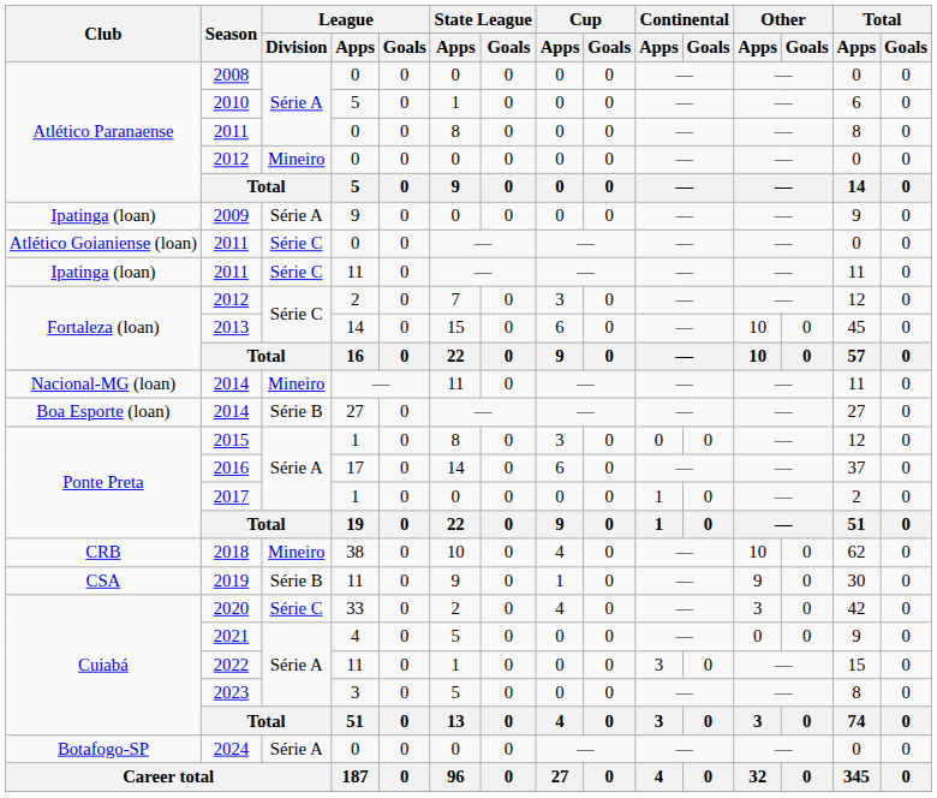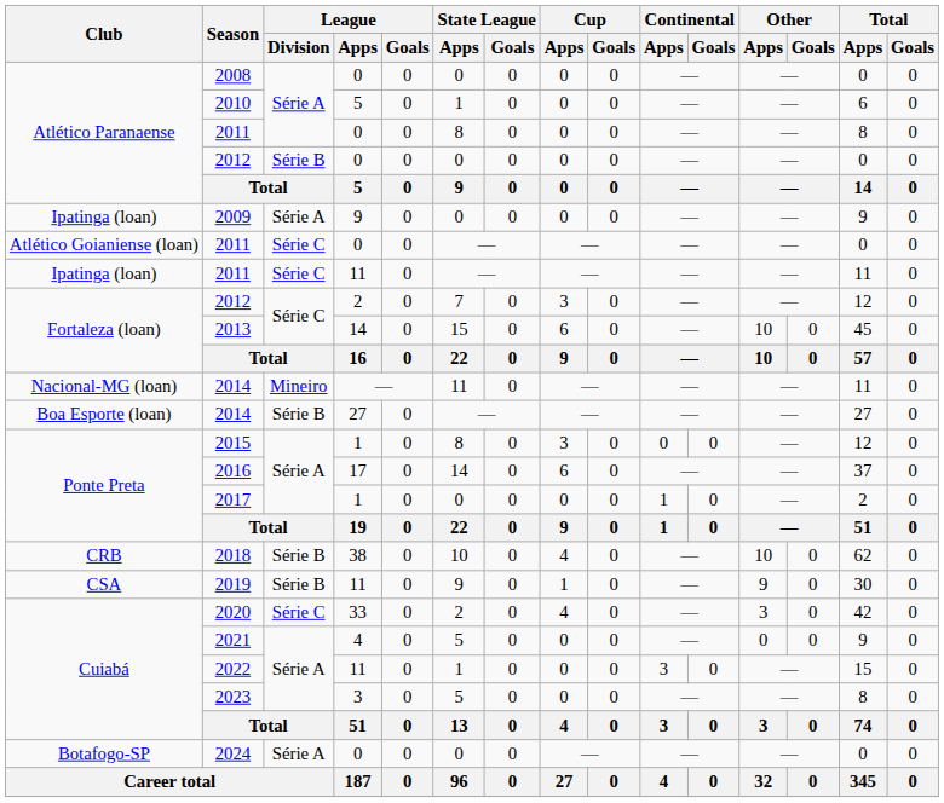Atlético Paranaense / 2012 | League / Division: Mineiro -> Série B
2018 | League / Division: Mineiro -> Série B
